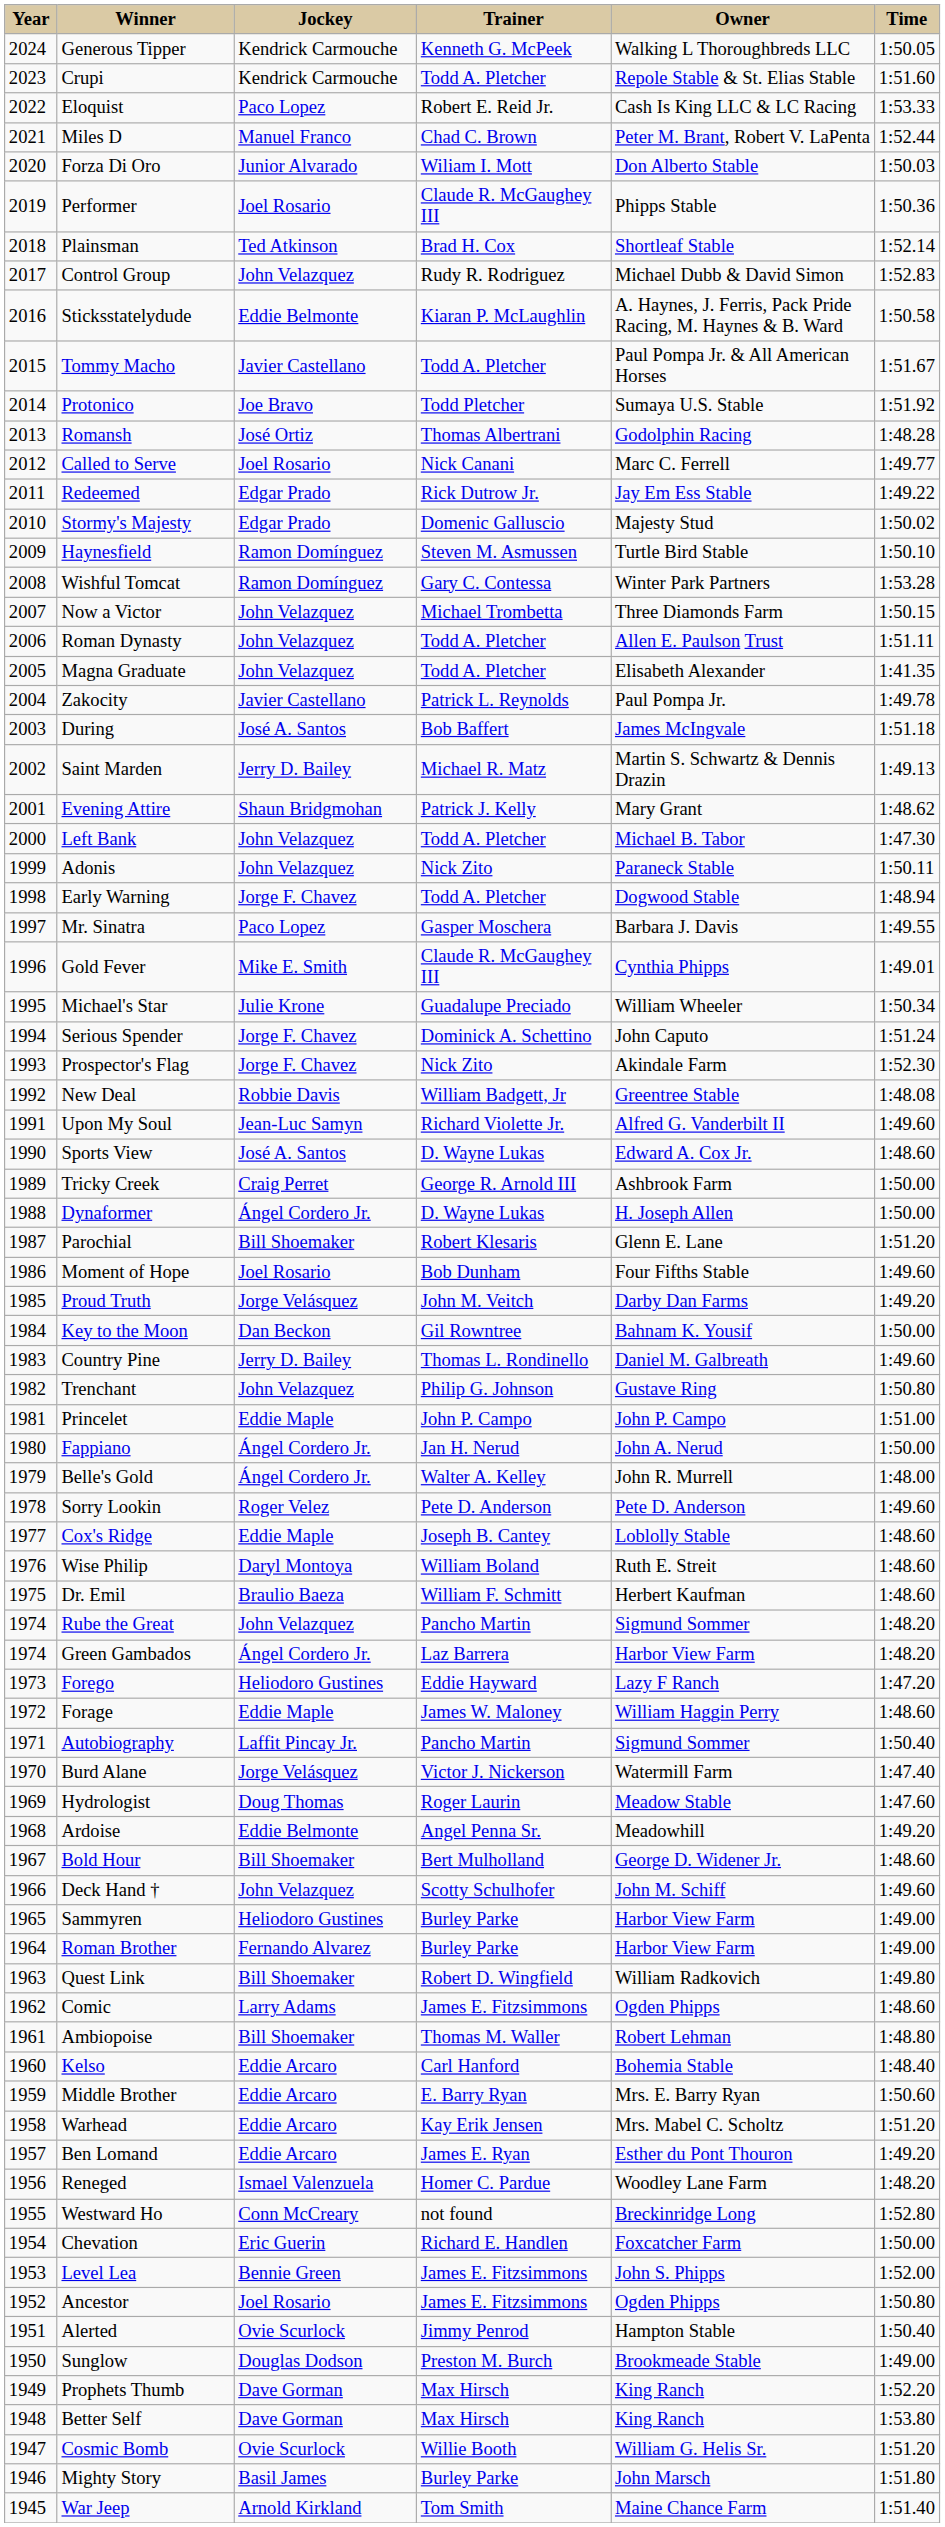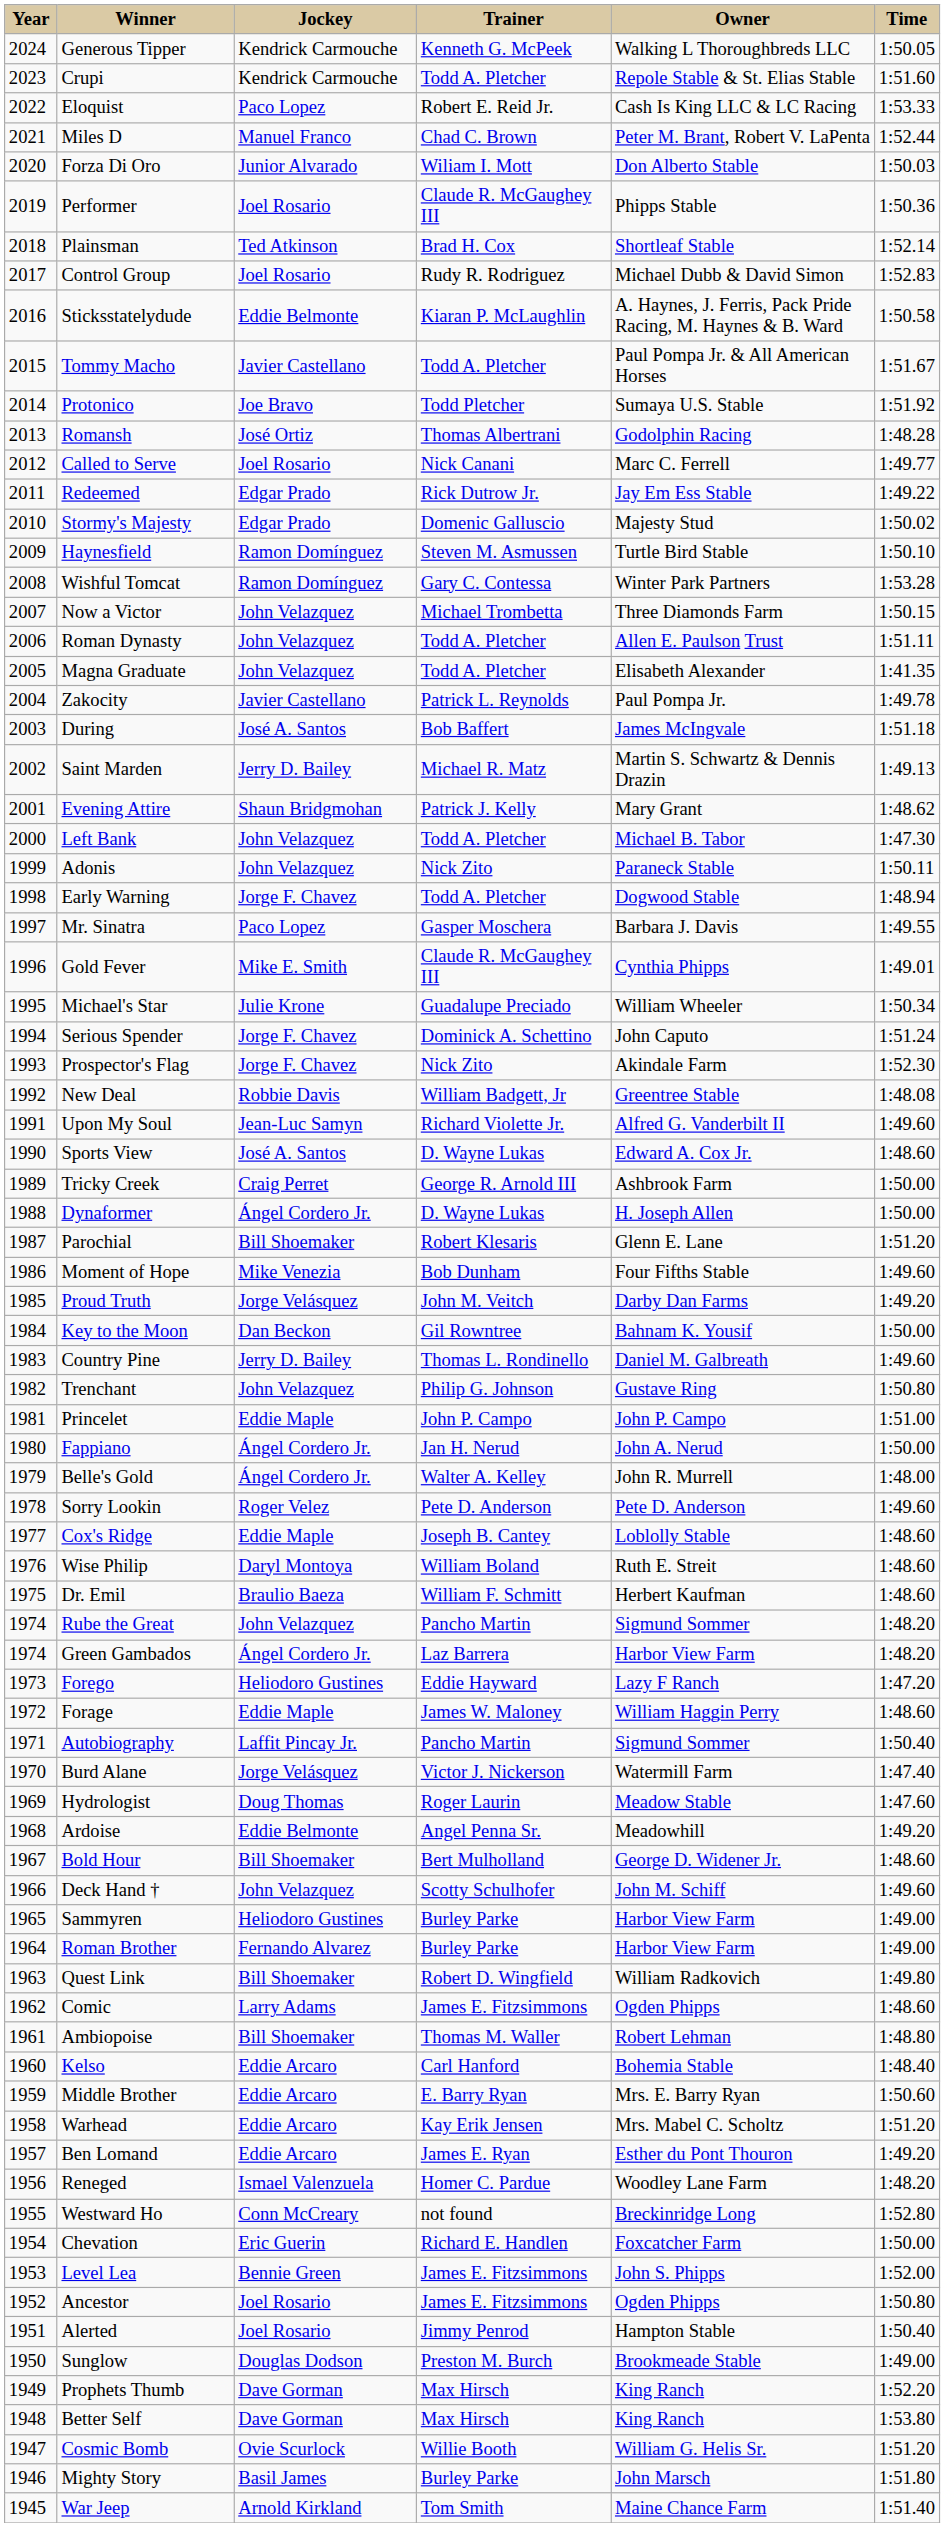Control Group | Jockey: John Velazquez -> Joel Rosario
Moment of Hope | Jockey: Joel Rosario -> Mike Venezia
Alerted | Jockey: Ovie Scurlock -> Joel Rosario
